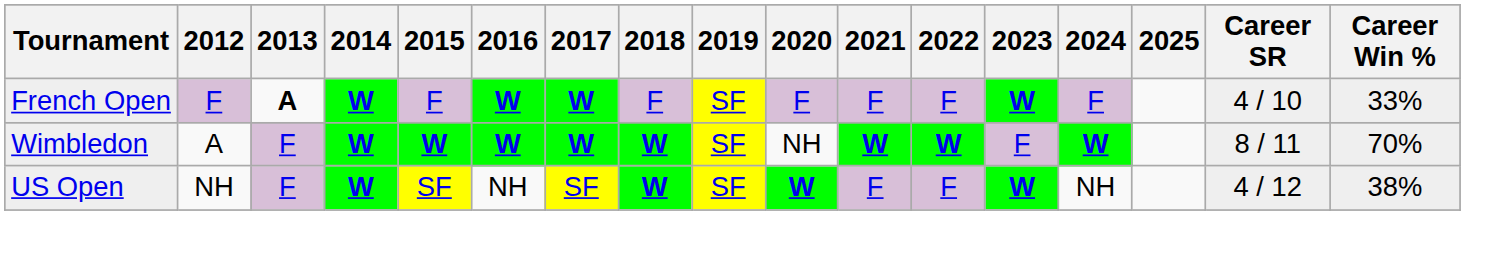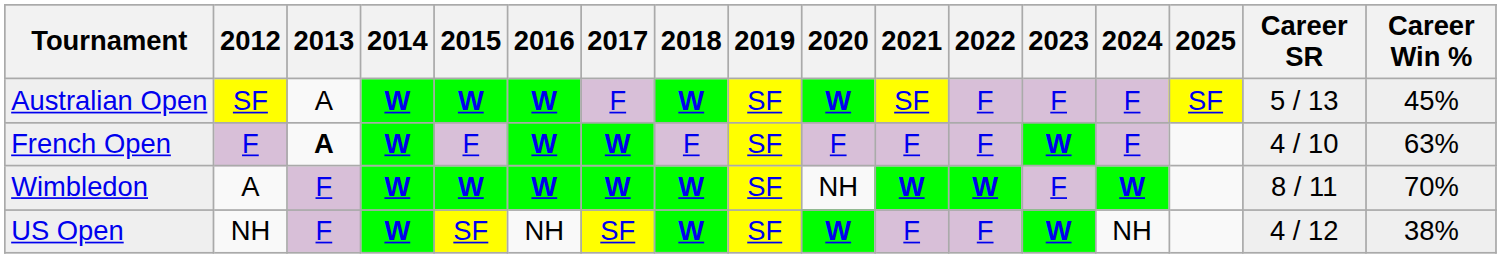+ row: Australian Open | SF | A | W | W | W | F | W | SF | W | SF | F | F | F | SF | 5 / 13 | 45%
French Open | Career Win %: 33% -> 63%
